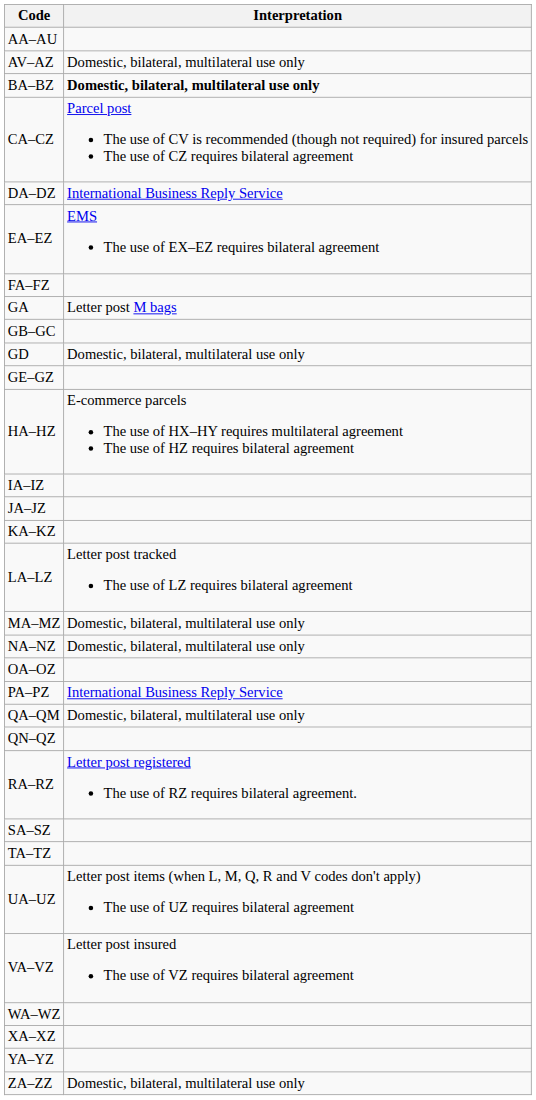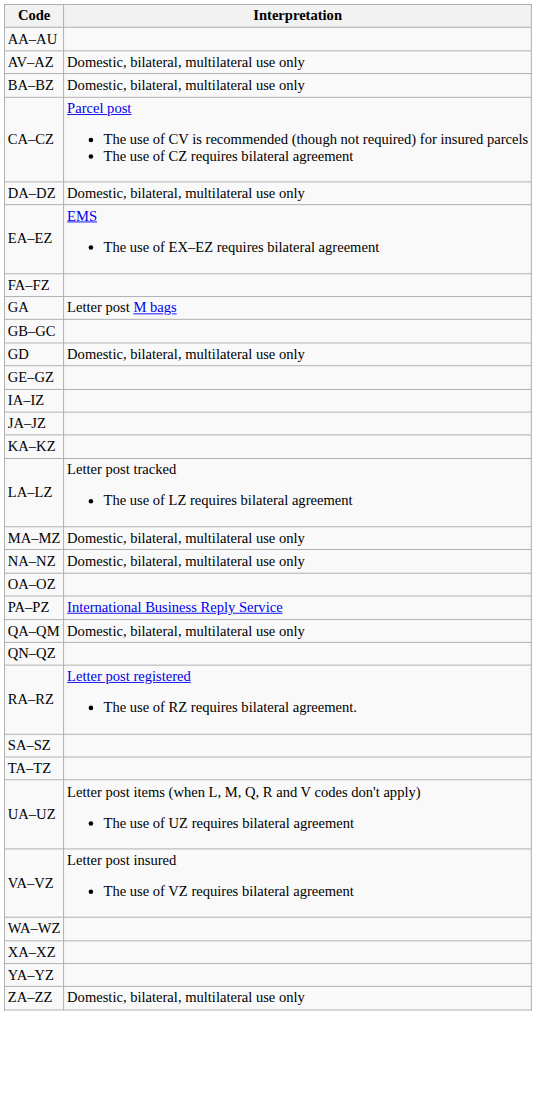BA–BZ | Interpretation: bold -> normal
DA–DZ | Interpretation: International Business Reply Service -> Domestic, bilateral, multilateral use only
- row: HA–HZ | E-commerce parcels The use of HX–HY requires multilateral agreement The use of HZ requires bilateral agreement
